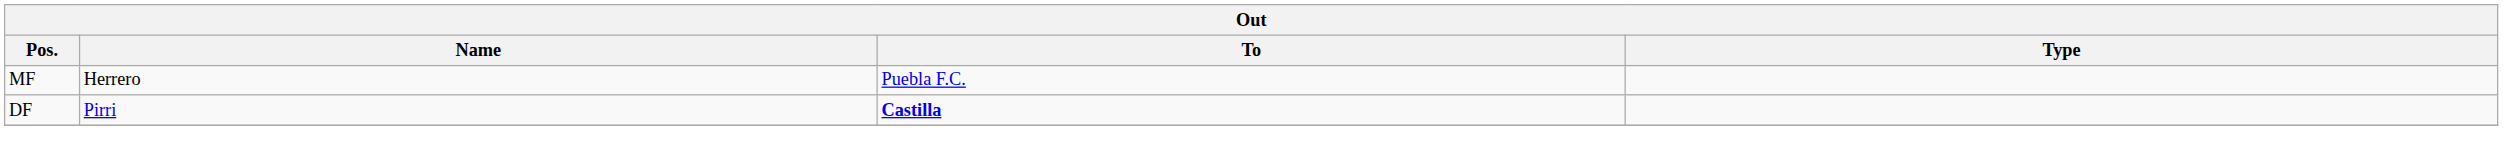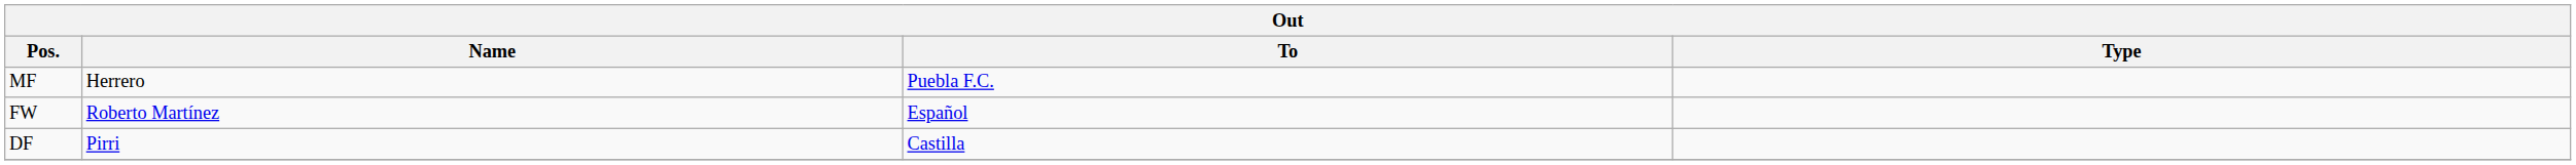+ row: FW | Roberto Martínez | Español
DF | To: bold -> normal
